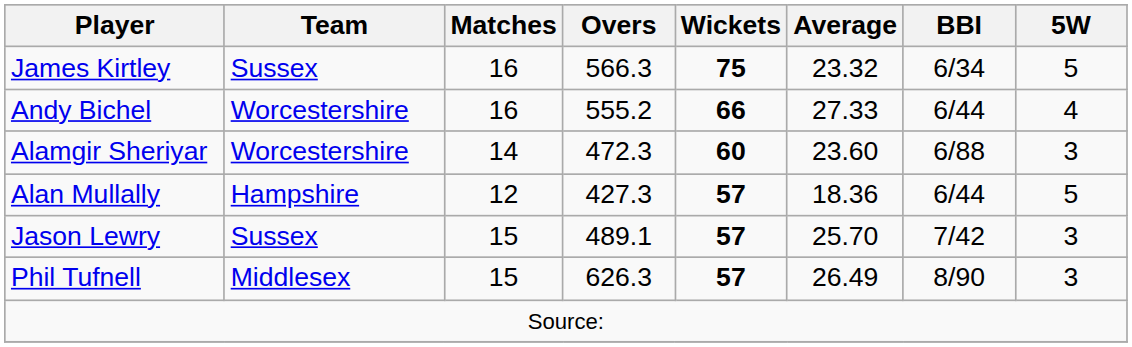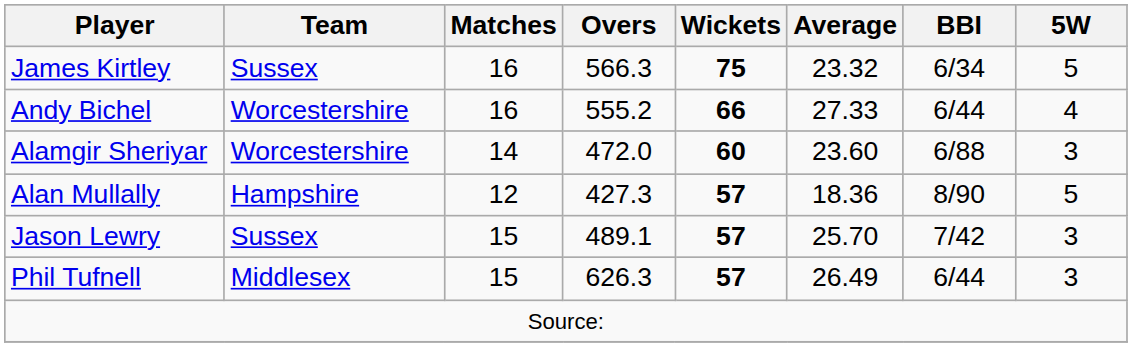Alamgir Sheriyar | Overs: 472.3 -> 472.0
Alan Mullally | BBI: 6/44 -> 8/90
Phil Tufnell | BBI: 8/90 -> 6/44
